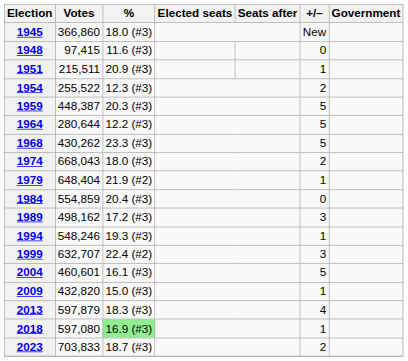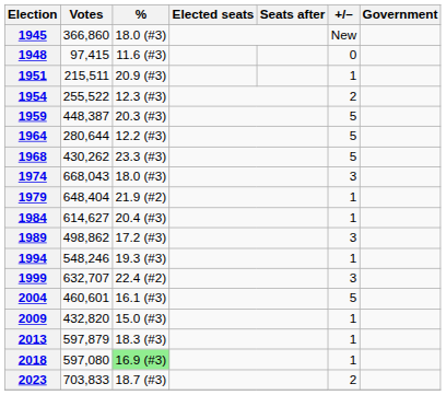1974 | +/–: 2 -> 3
1984 | Votes: 554,859 -> 614,627
1984 | +/–: 0 -> 1
1989 | Votes: 498,162 -> 498,862
2013 | +/–: 4 -> 1
